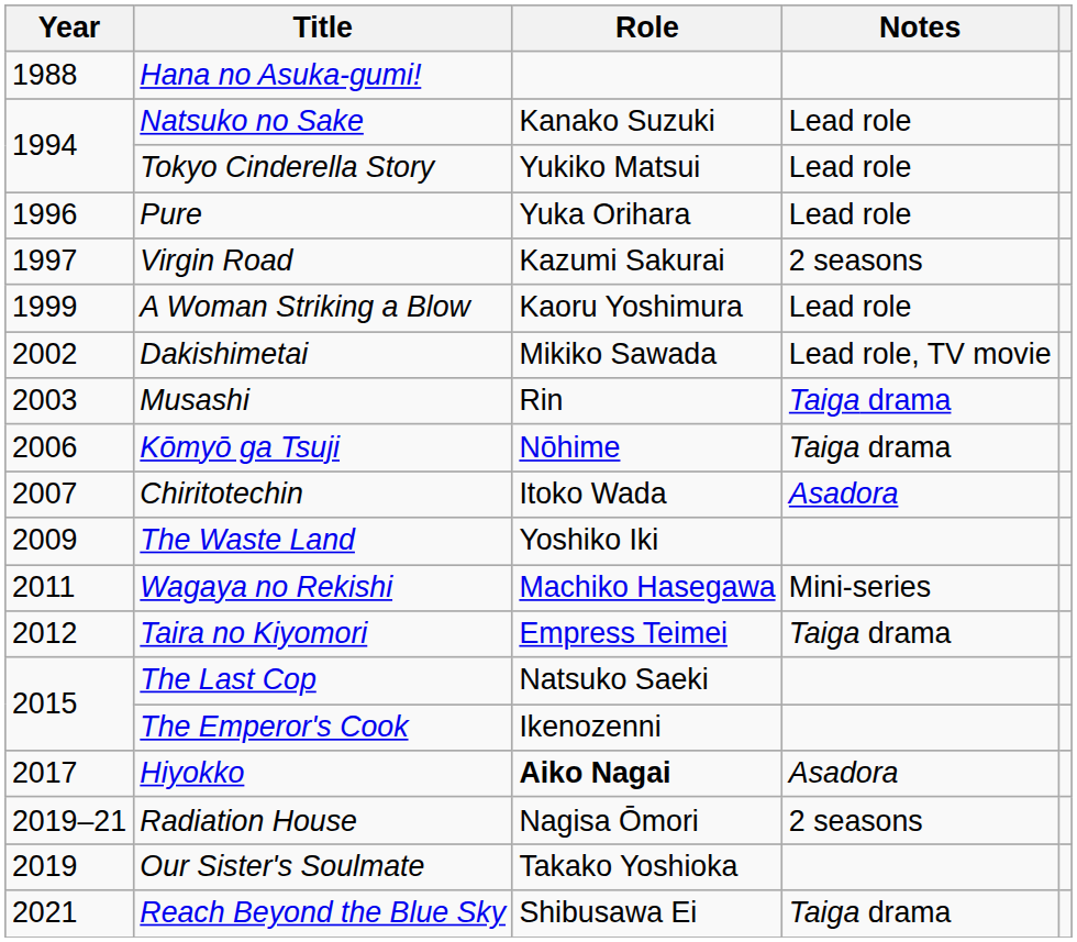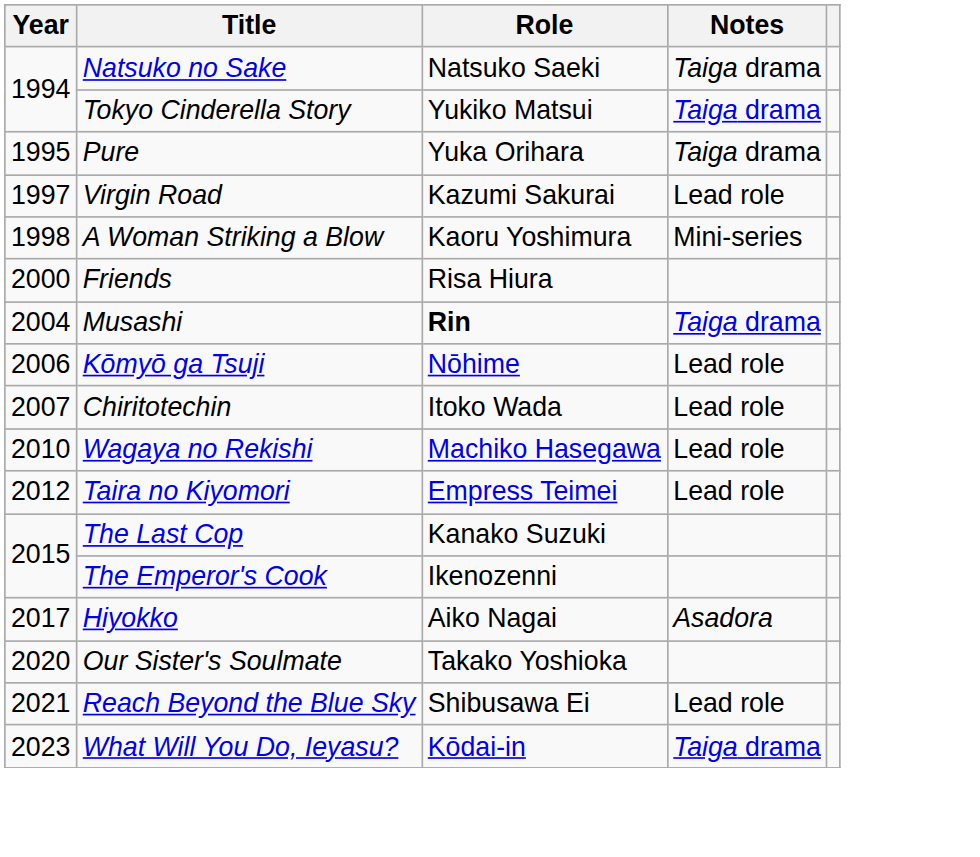- row: 1988 | Hana no Asuka-gumi!
Natsuko no Sake | Role: Kanako Suzuki -> Natsuko Saeki
Natsuko no Sake | Notes: Lead role -> Taiga drama
Tokyo Cinderella Story | Notes: Lead role -> Taiga drama
Pure | Year: 1996 -> 1995
Pure | Notes: Lead role -> Taiga drama
Virgin Road | Notes: 2 seasons -> Lead role
A Woman Striking a Blow | Year: 1999 -> 1998
A Woman Striking a Blow | Notes: Lead role -> Mini-series
+ row: 2000 | Friends | Risa Hiura
- row: 2002 | Dakishimetai | Mikiko Sawada | Lead role, TV movie
Musashi | Year: 2003 -> 2004
Musashi | Role: normal -> bold
Kōmyō ga Tsuji | Notes: Taiga drama -> Lead role
Chiritotechin | Notes: Asadora -> Lead role
- row: 2009 | The Waste Land | Yoshiko Iki
Wagaya no Rekishi | Year: 2011 -> 2010
Wagaya no Rekishi | Notes: Mini-series -> Lead role
Taira no Kiyomori | Notes: Taiga drama -> Lead role
The Last Cop | Role: Natsuko Saeki -> Kanako Suzuki
Hiyokko | Role: bold -> normal
- row: 2019–21 | Radiation House | Nagisa Ōmori | 2 seasons
Our Sister's Soulmate | Year: 2019 -> 2020
Reach Beyond the Blue Sky | Notes: Taiga drama -> Lead role
+ row: 2023 | What Will You Do, Ieyasu? | Kōdai-in | Taiga drama
